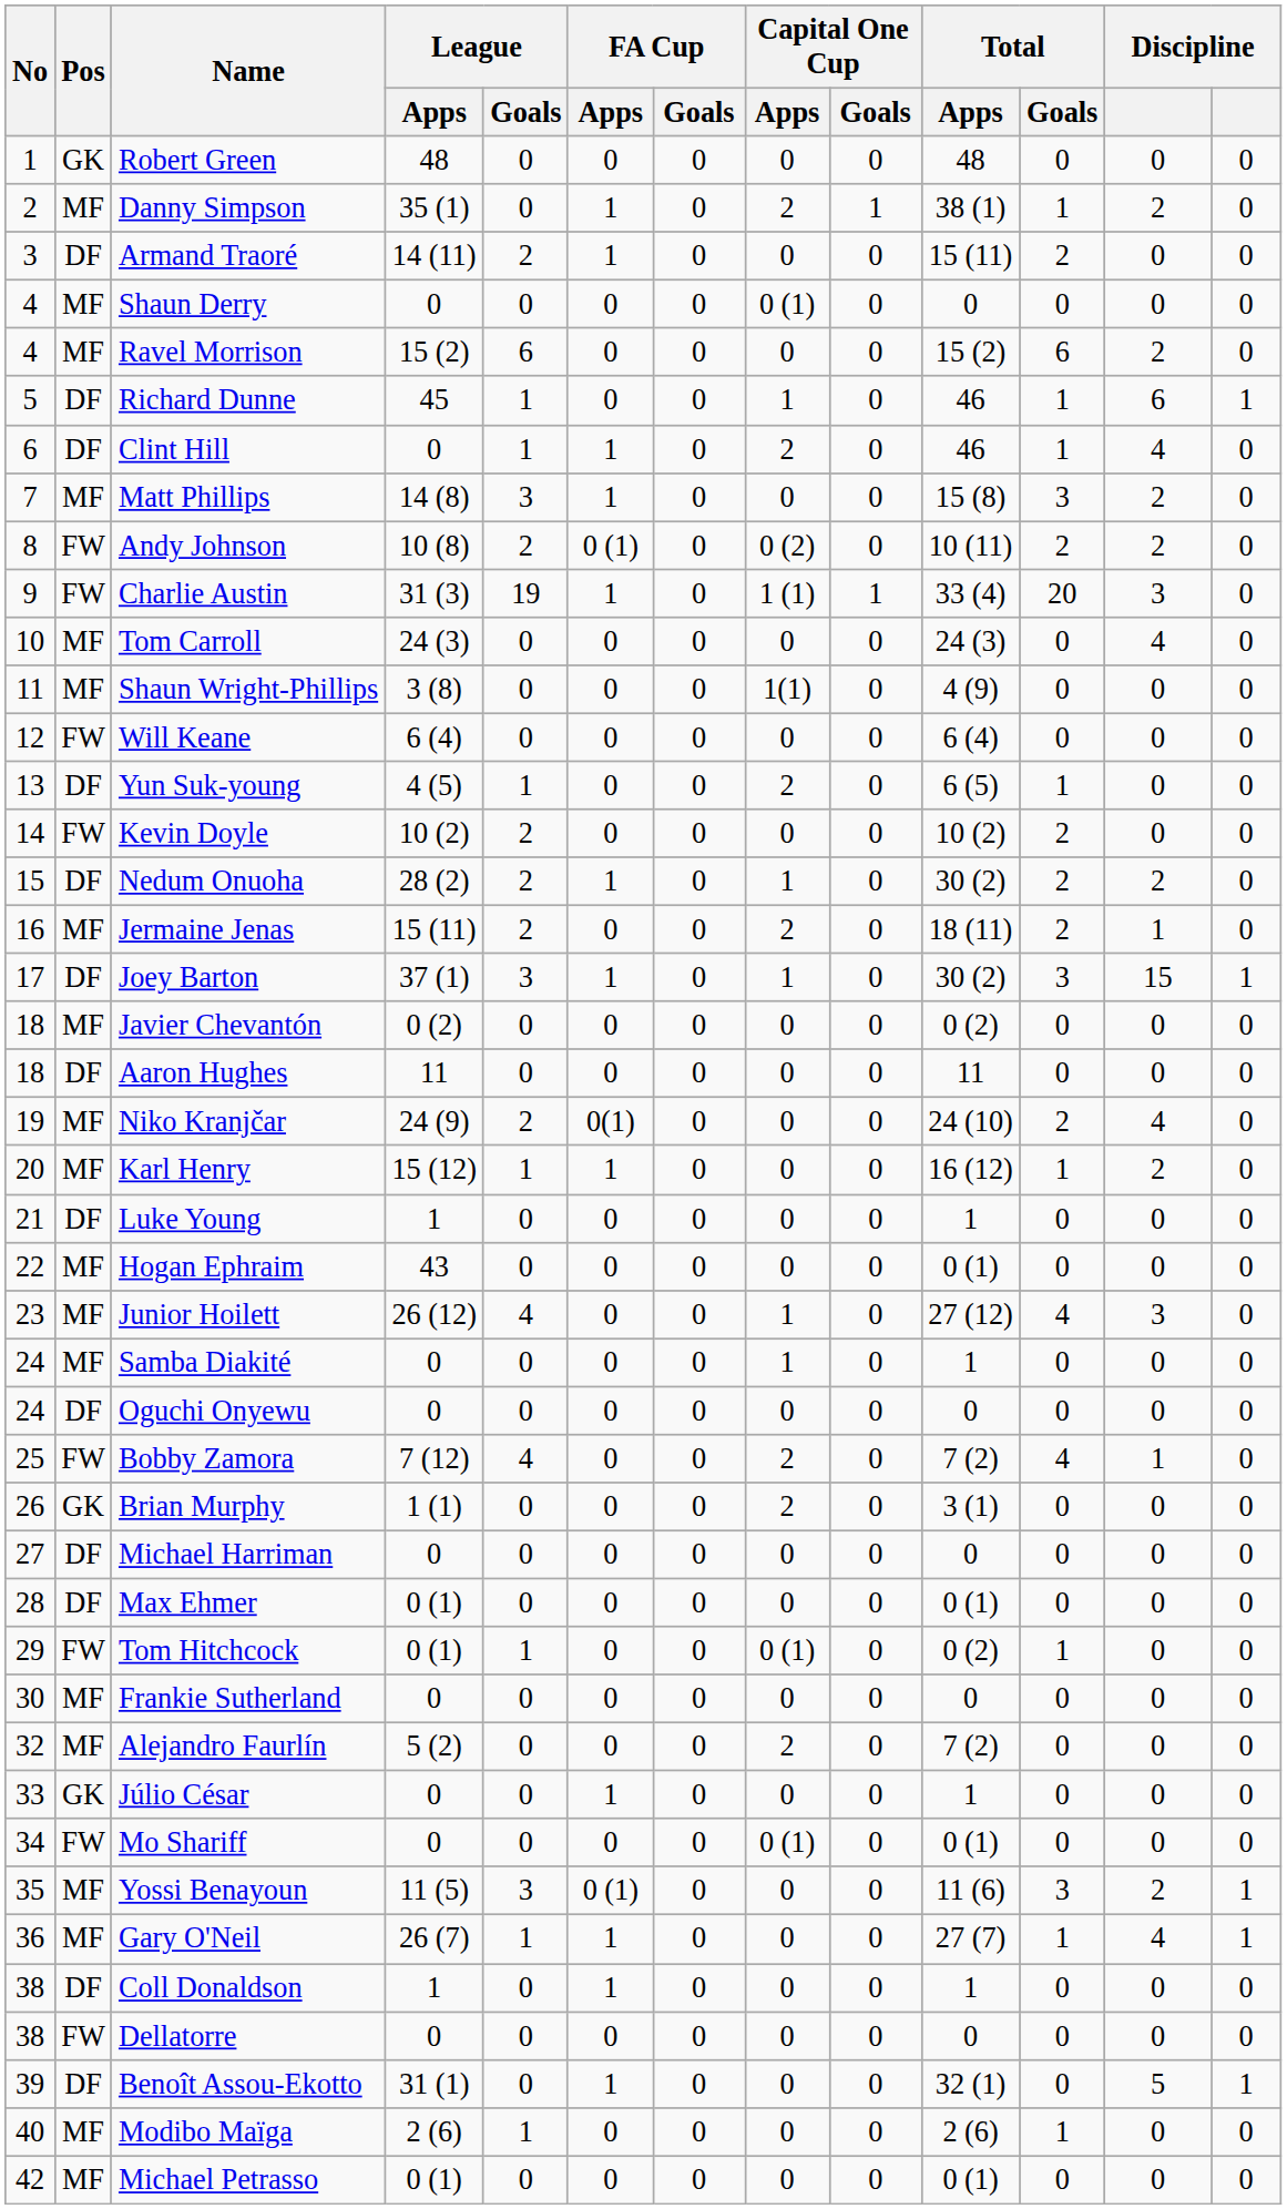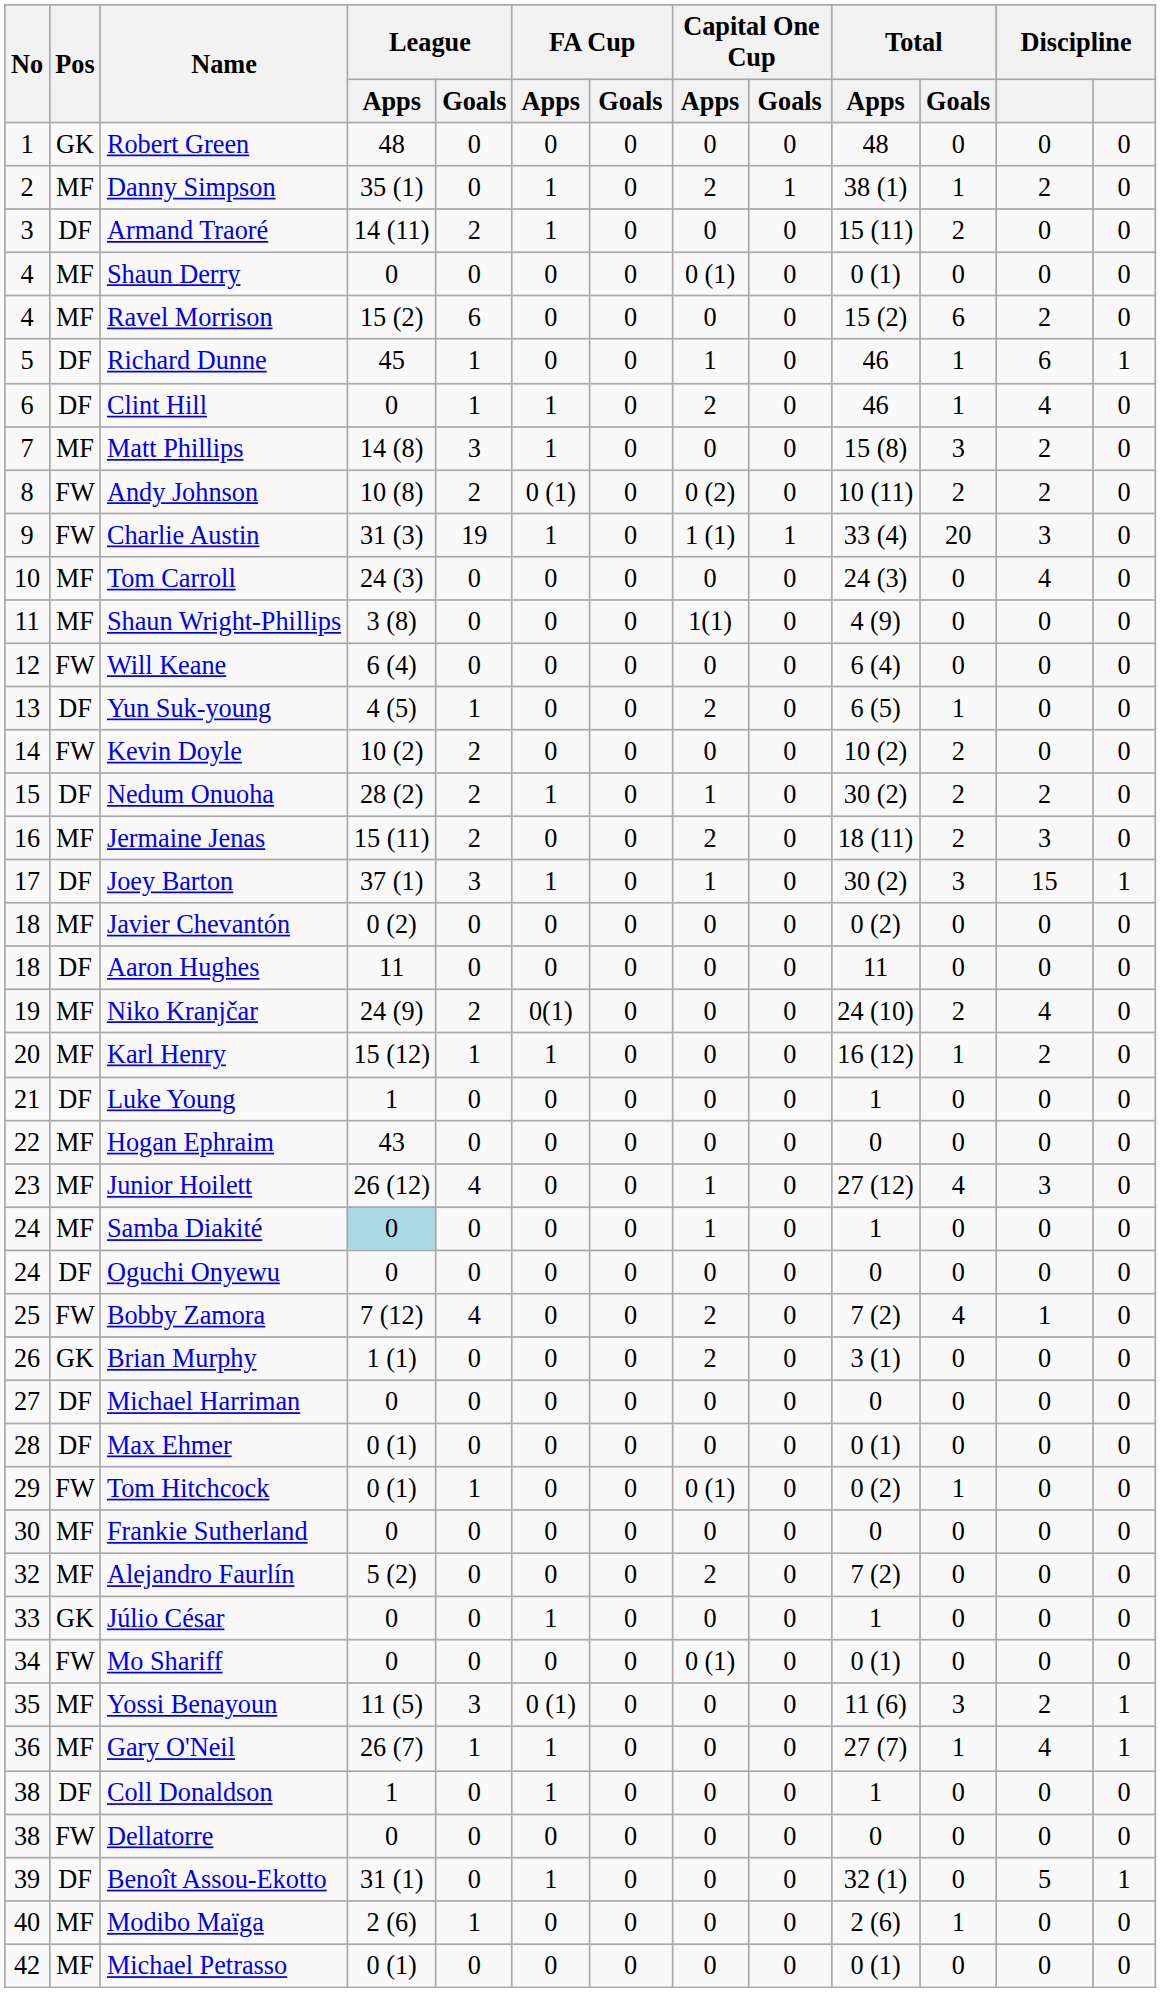Shaun Derry | Total / Apps: 0 -> 0 (1)
Jermaine Jenas | column 12: 1 -> 3
Hogan Ephraim | Total / Apps: 0 (1) -> 0
Samba Diakité | League / Apps: no background -> lightblue background
